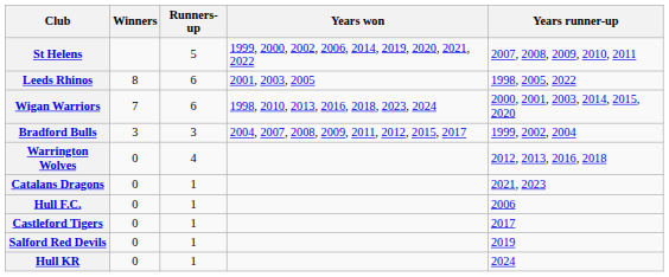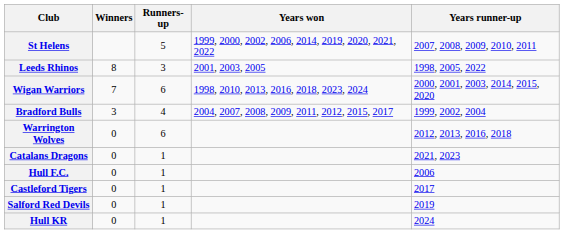Leeds Rhinos | Runners-up: 6 -> 3
Bradford Bulls | Runners-up: 3 -> 4
Warrington Wolves | Runners-up: 4 -> 6
